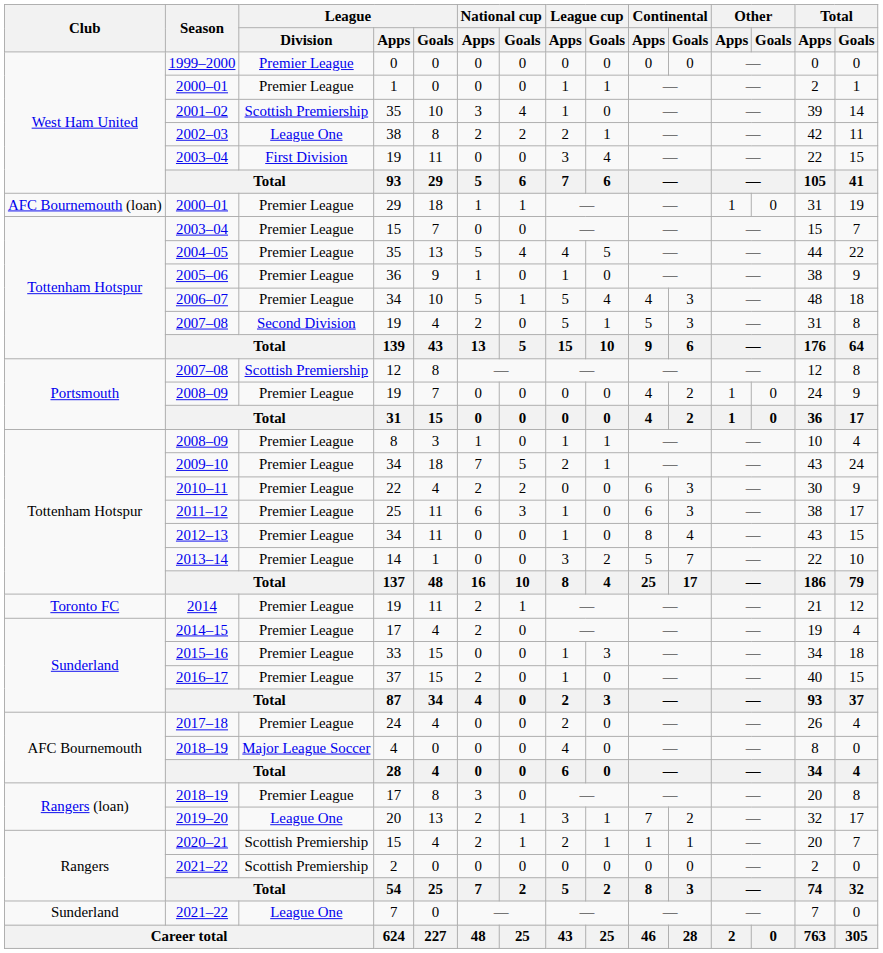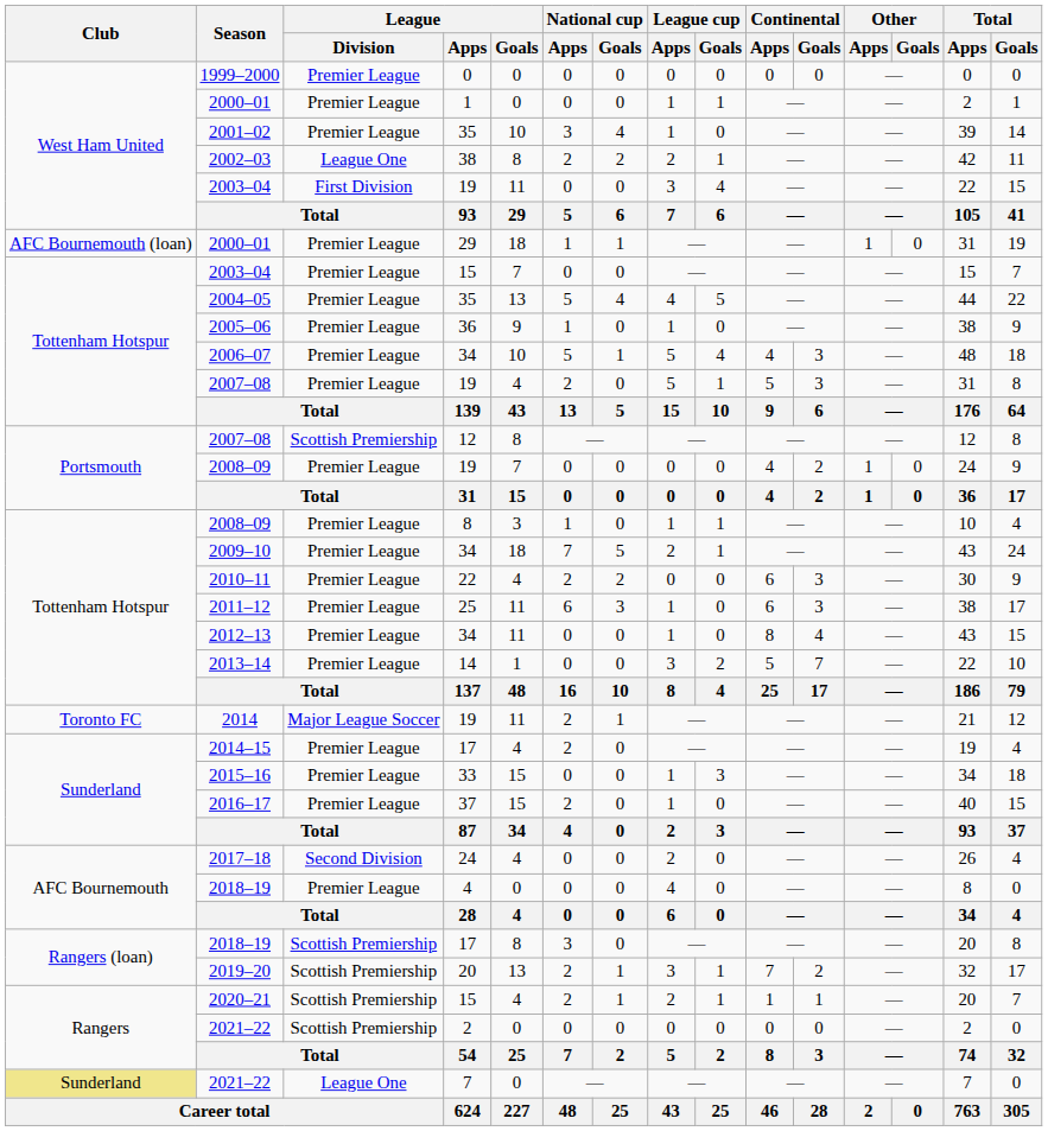2001–02 | League / Division: Scottish Premiership -> Premier League
2007–08 / 19 | League / Division: Second Division -> Premier League
2014 | League / Division: Premier League -> Major League Soccer
2017–18 | League / Division: Premier League -> Second Division
2018–19 / 4 | League / Division: Major League Soccer -> Premier League
2018–19 / 17 | League / Division: Premier League -> Scottish Premiership
2019–20 | League / Division: League One -> Scottish Premiership
2021–22 / 7 | Club: no background -> khaki background
